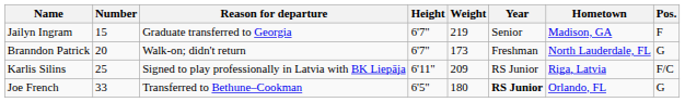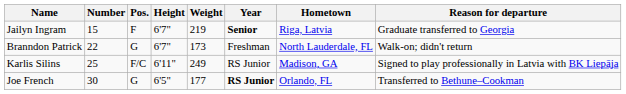columns swapped: Pos. <-> Reason for departure
Jailyn Ingram | Year: normal -> bold
Jailyn Ingram | Hometown: Madison, GA -> Riga, Latvia
Branndon Patrick | Number: 20 -> 22
Karlis Silins | Weight: 209 -> 249
Karlis Silins | Hometown: Riga, Latvia -> Madison, GA
Joe French | Number: 33 -> 30
Joe French | Weight: 180 -> 177
